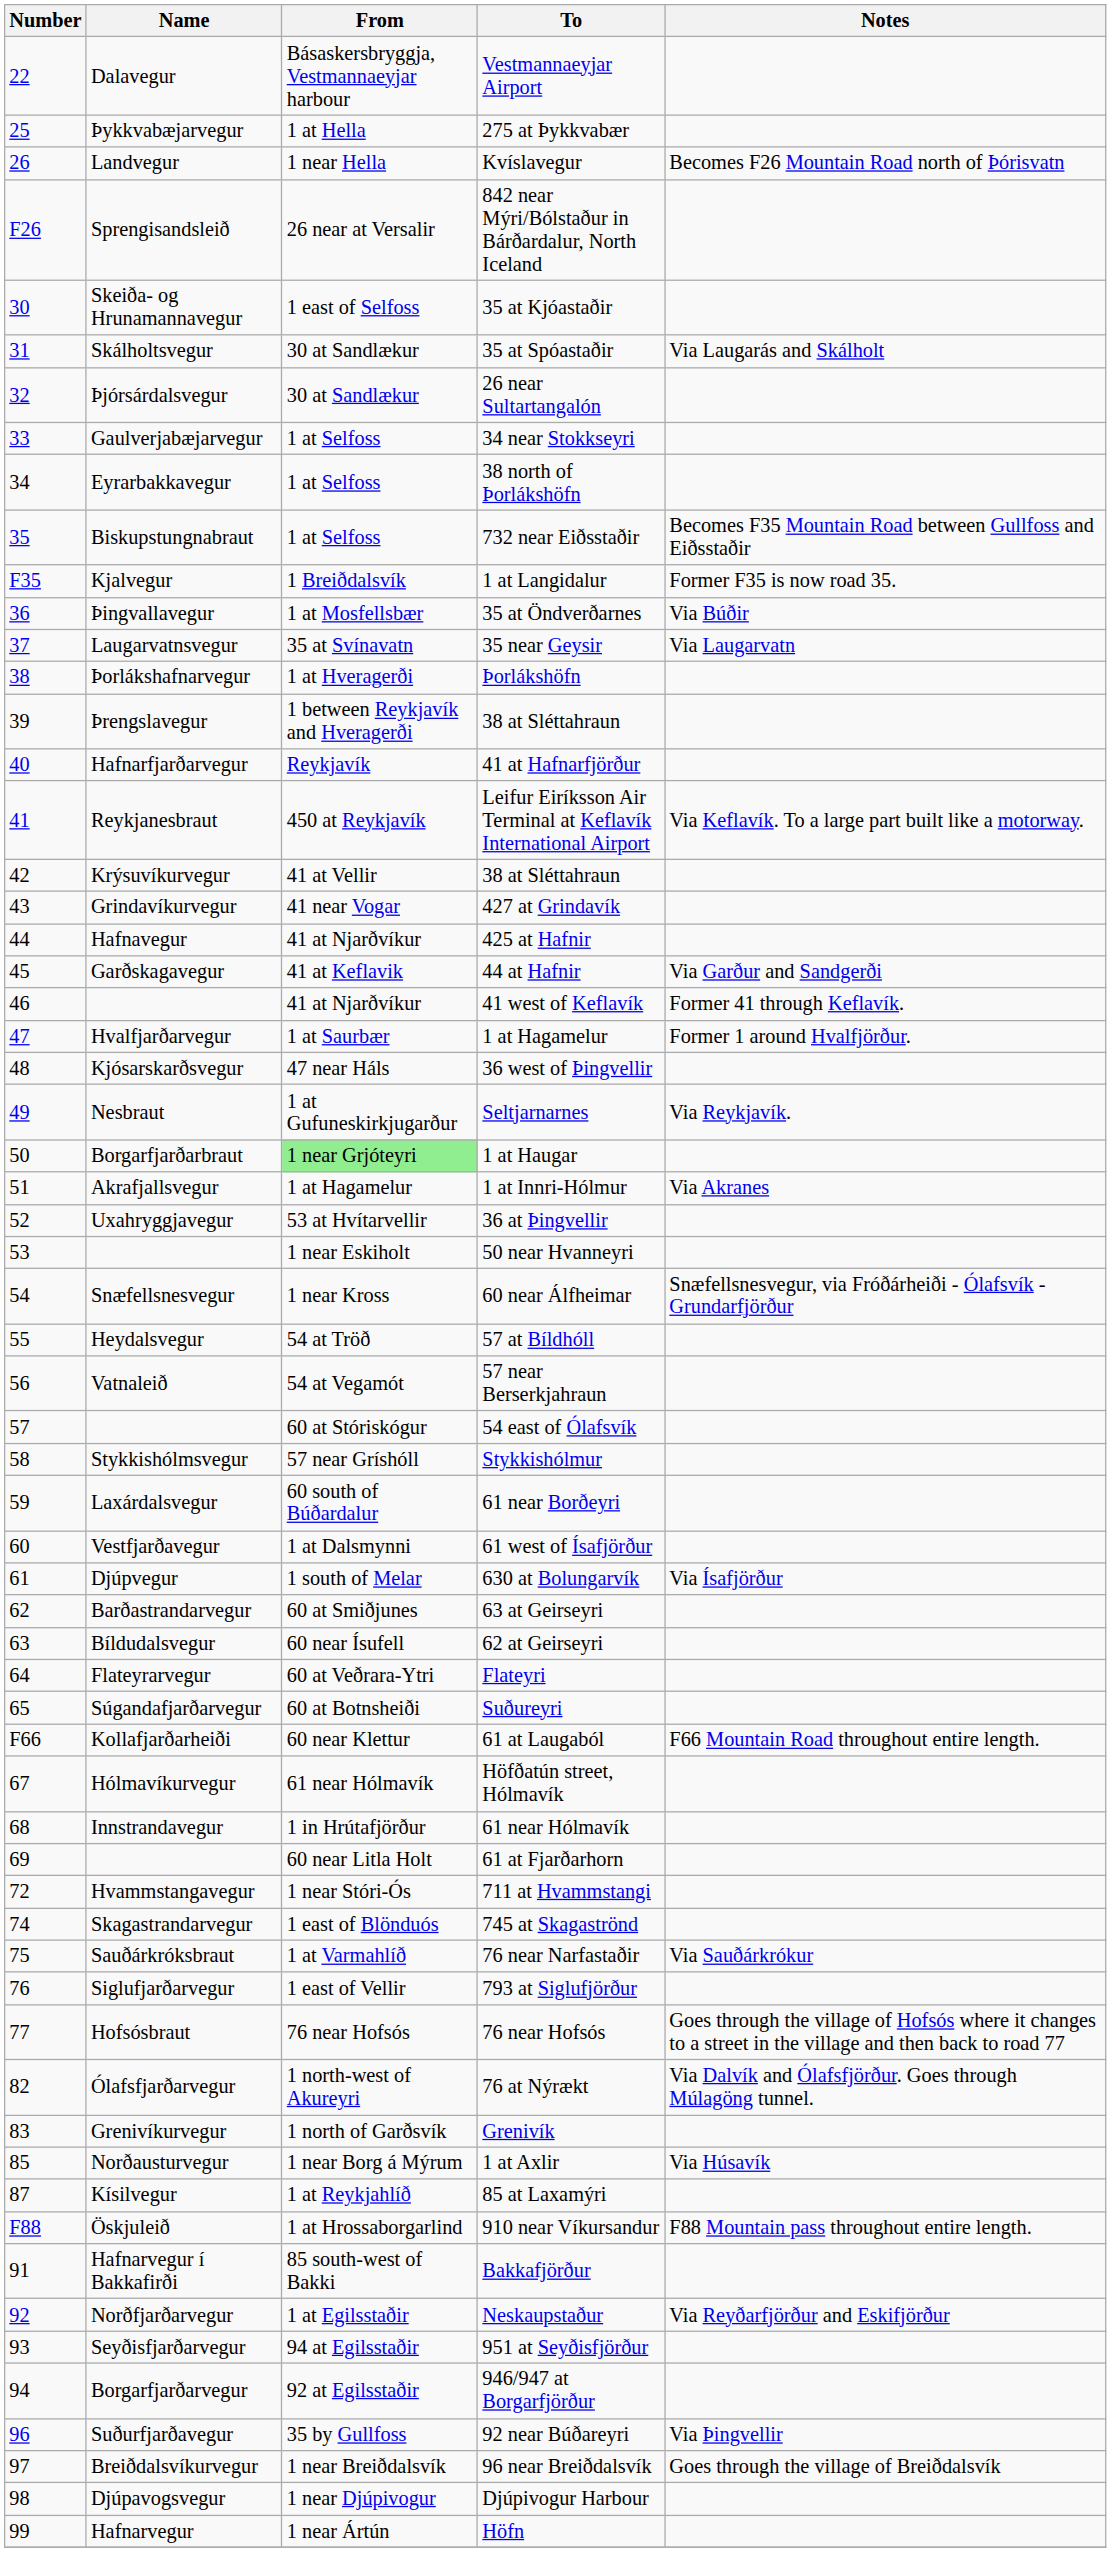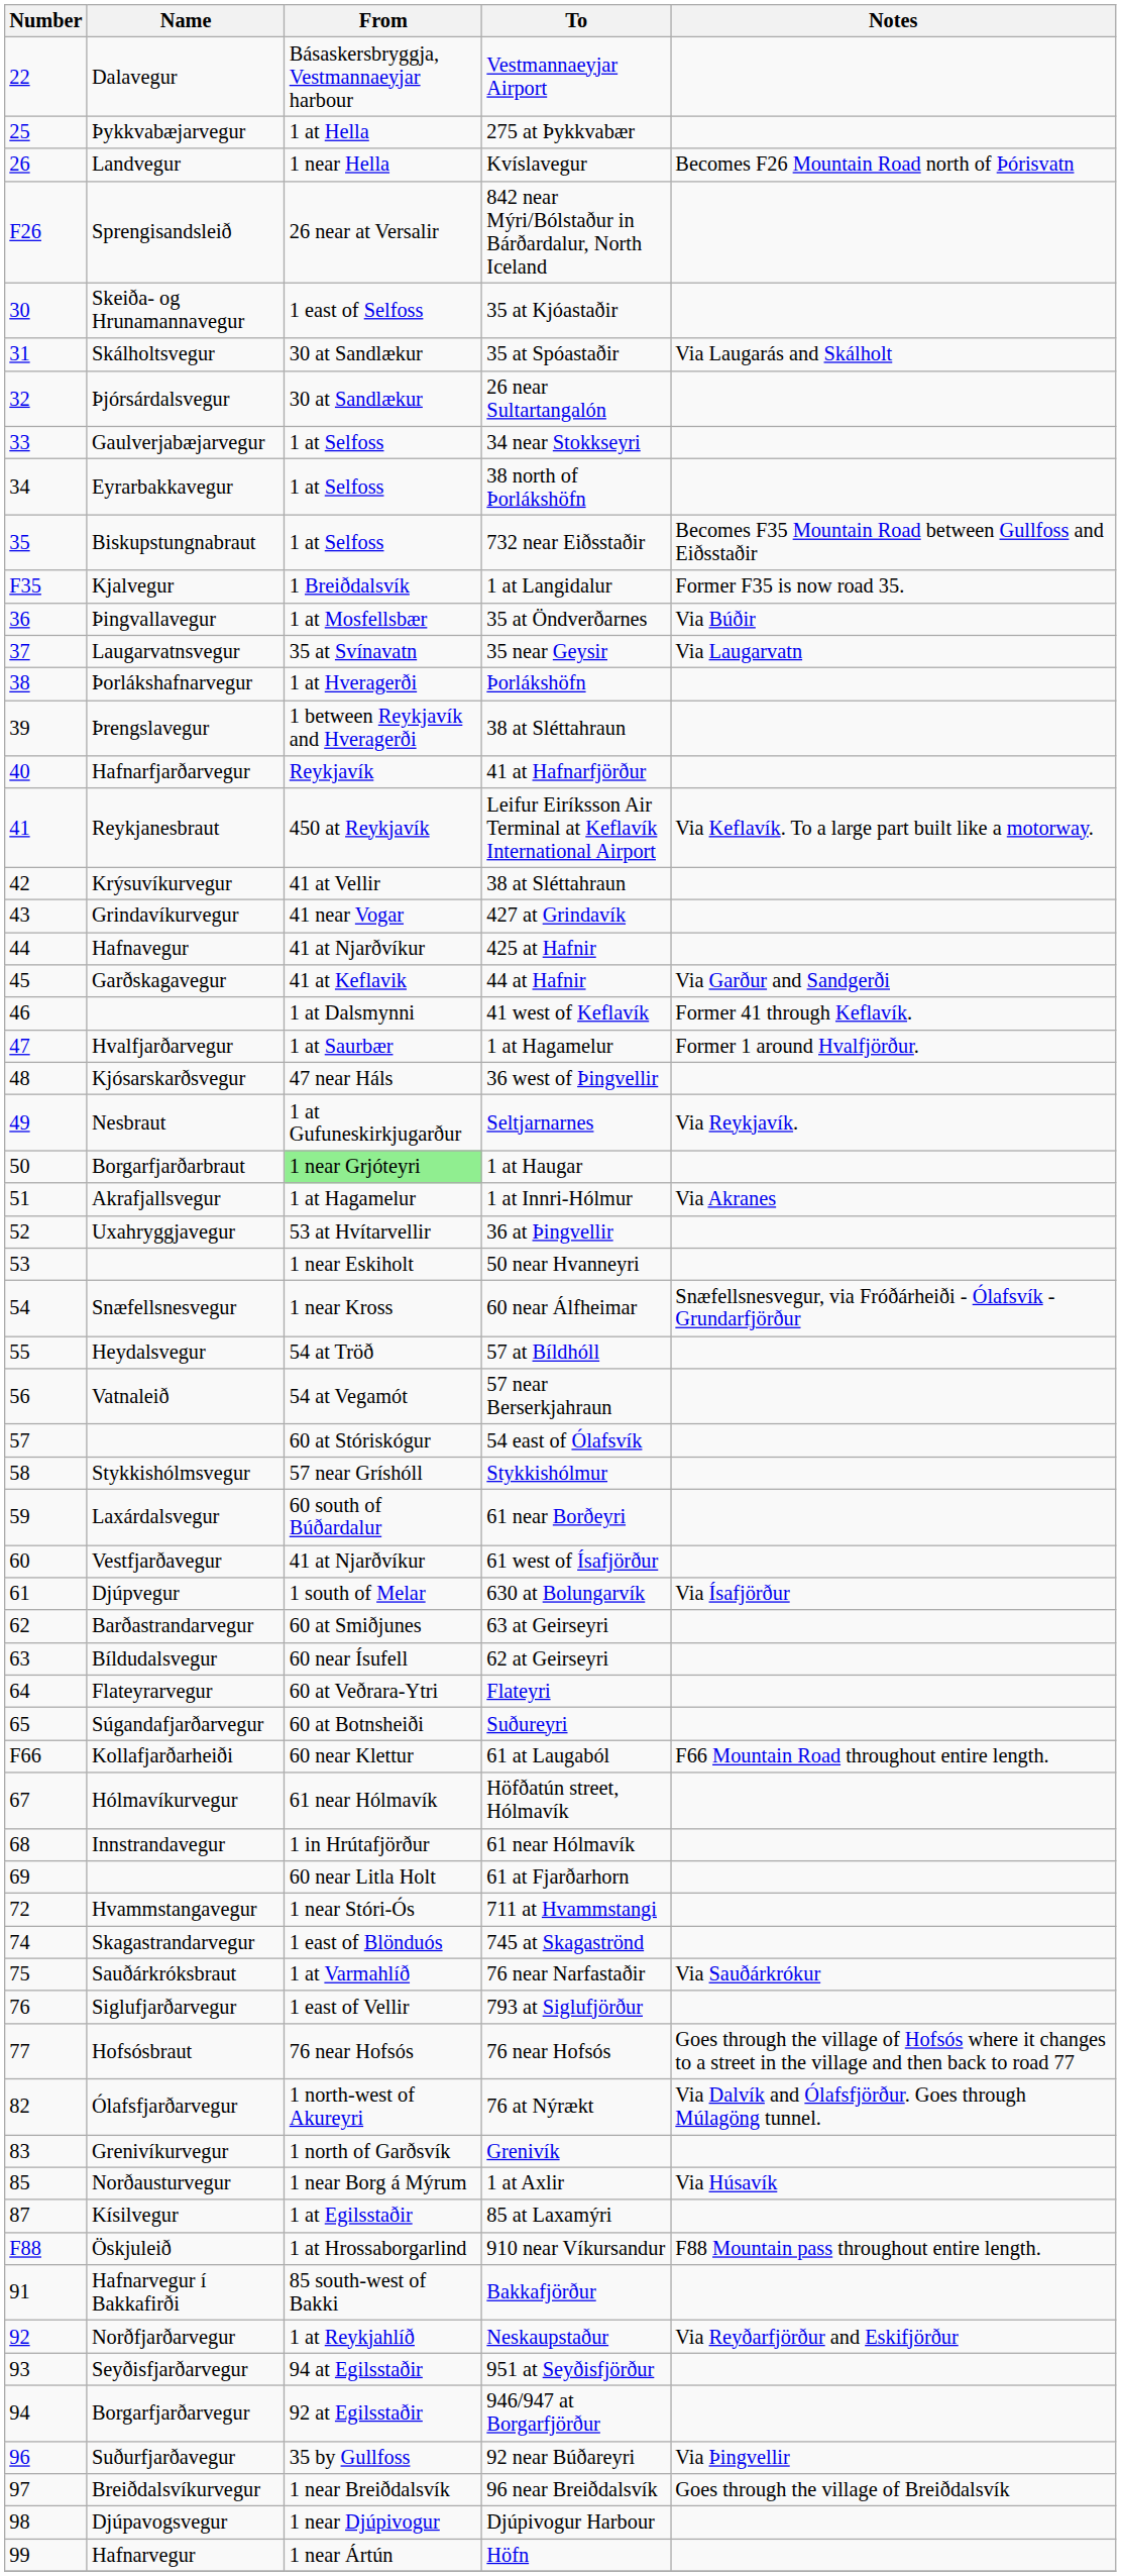41 west of Keflavík | From: 41 at Njarðvíkur -> 1 at Dalsmynni
61 west of Ísafjörður | From: 1 at Dalsmynni -> 41 at Njarðvíkur
85 at Laxamýri | From: 1 at Reykjahlíð -> 1 at Egilsstaðir
Neskaupstaður | From: 1 at Egilsstaðir -> 1 at Reykjahlíð
